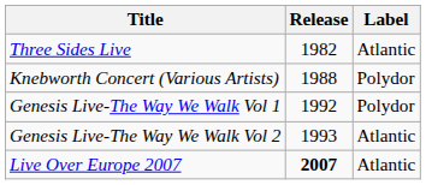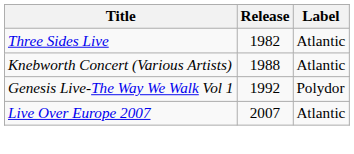Knebworth Concert (Various Artists) | Label: Polydor -> Atlantic
- row: Genesis Live-The Way We Walk Vol 2 | 1993 | Atlantic
Live Over Europe 2007 | Release: bold -> normal
